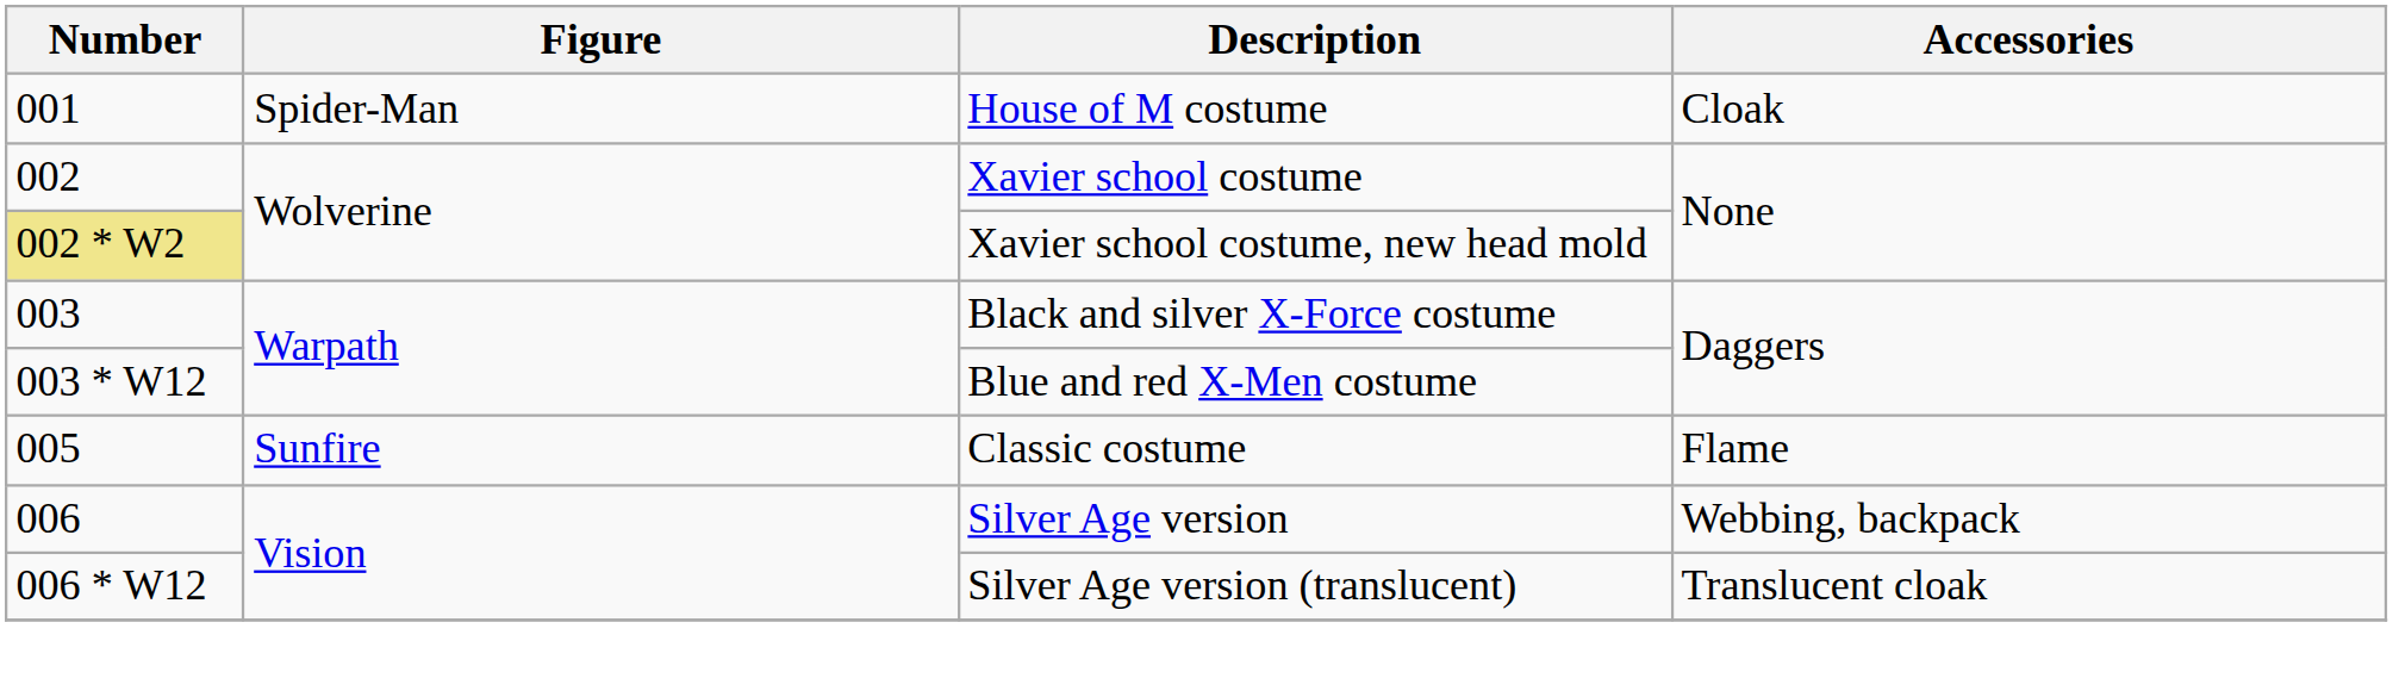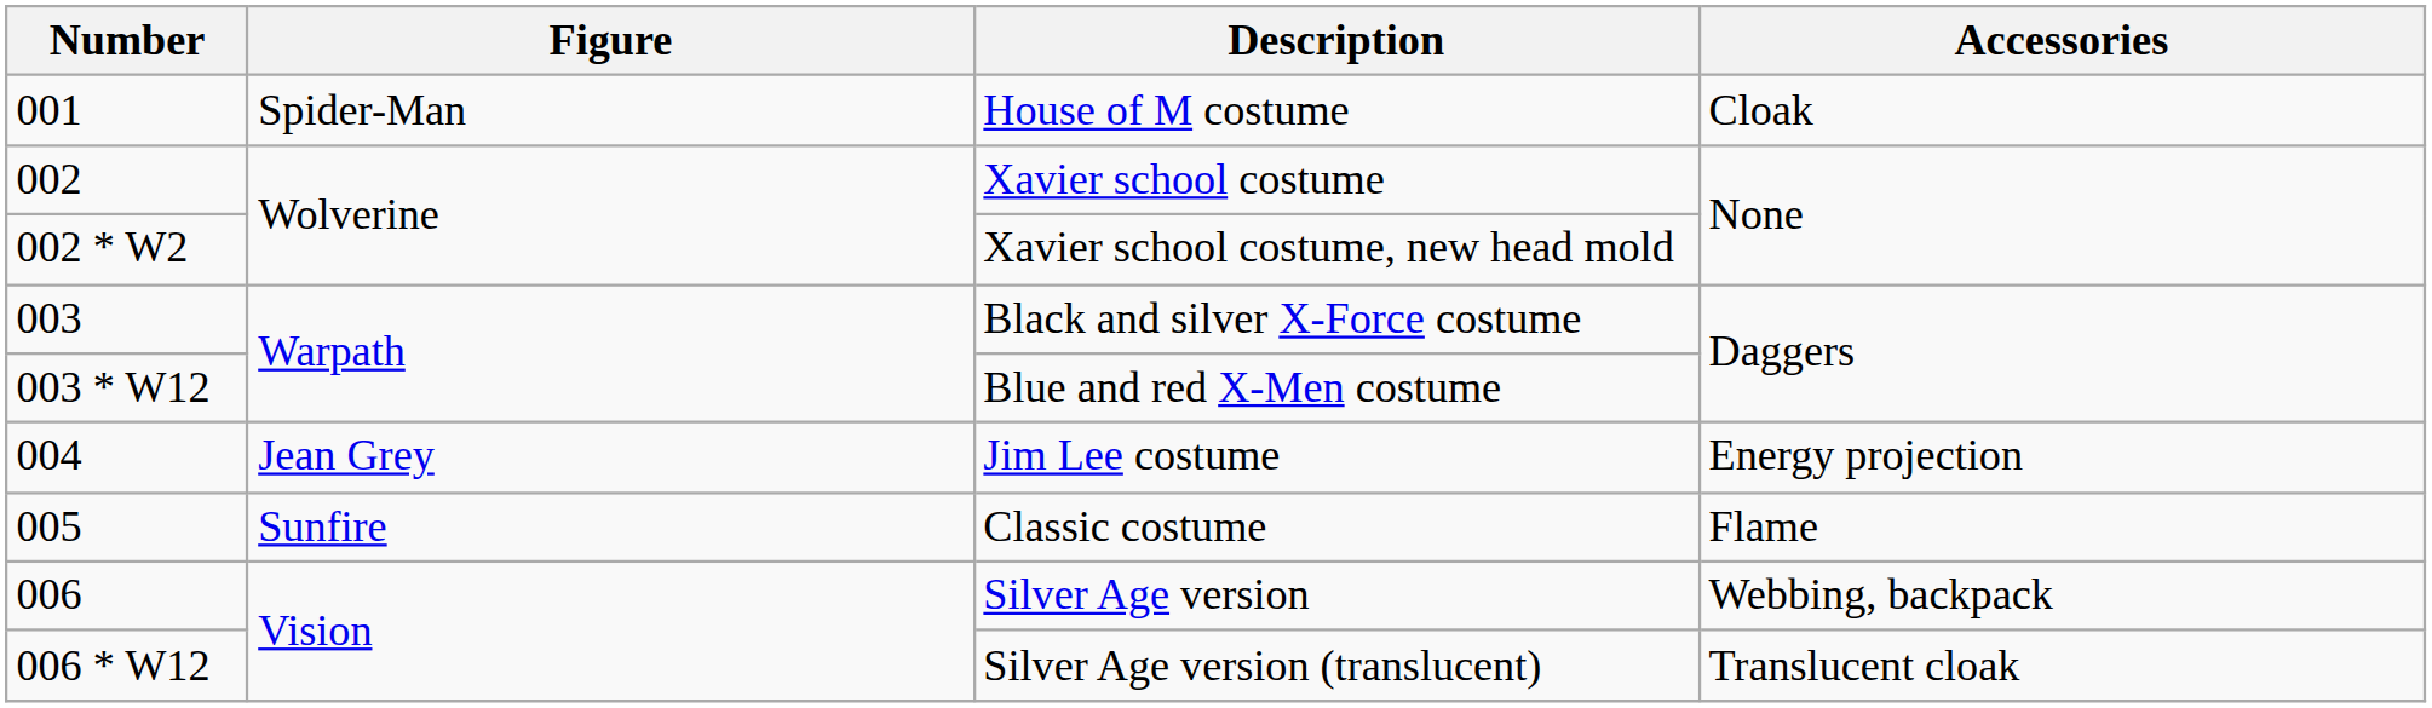Xavier school costume, new head mold | Number: khaki background -> no background
+ row: 004 | Jean Grey | Jim Lee costume | Energy projection
